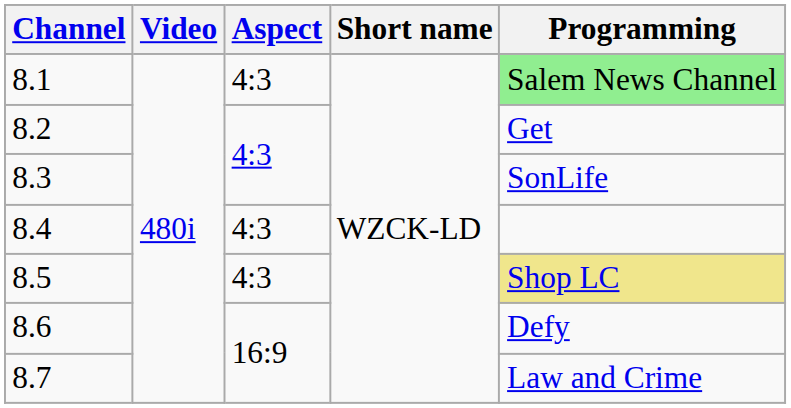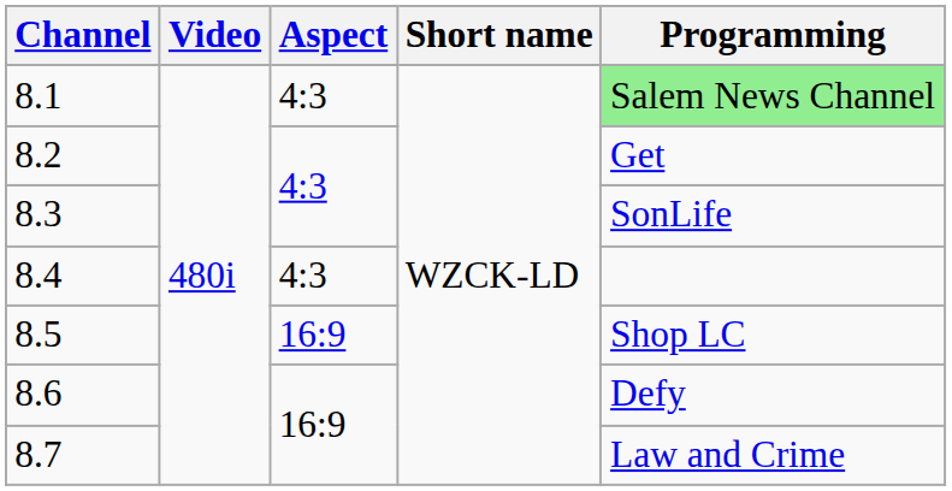8.5 | Aspect: 4:3 -> 16:9
8.5 | Programming: khaki background -> no background
